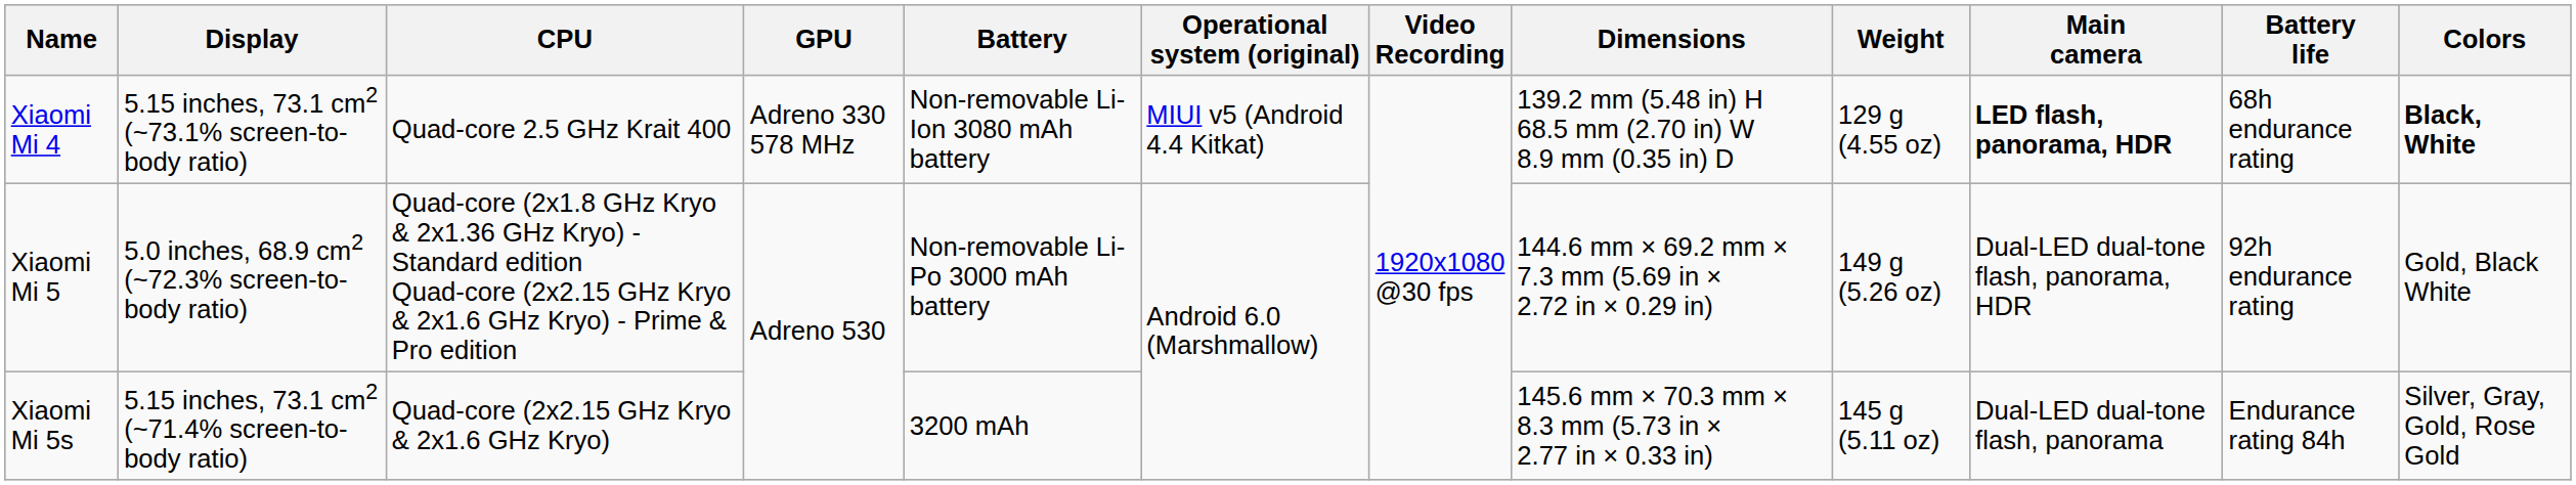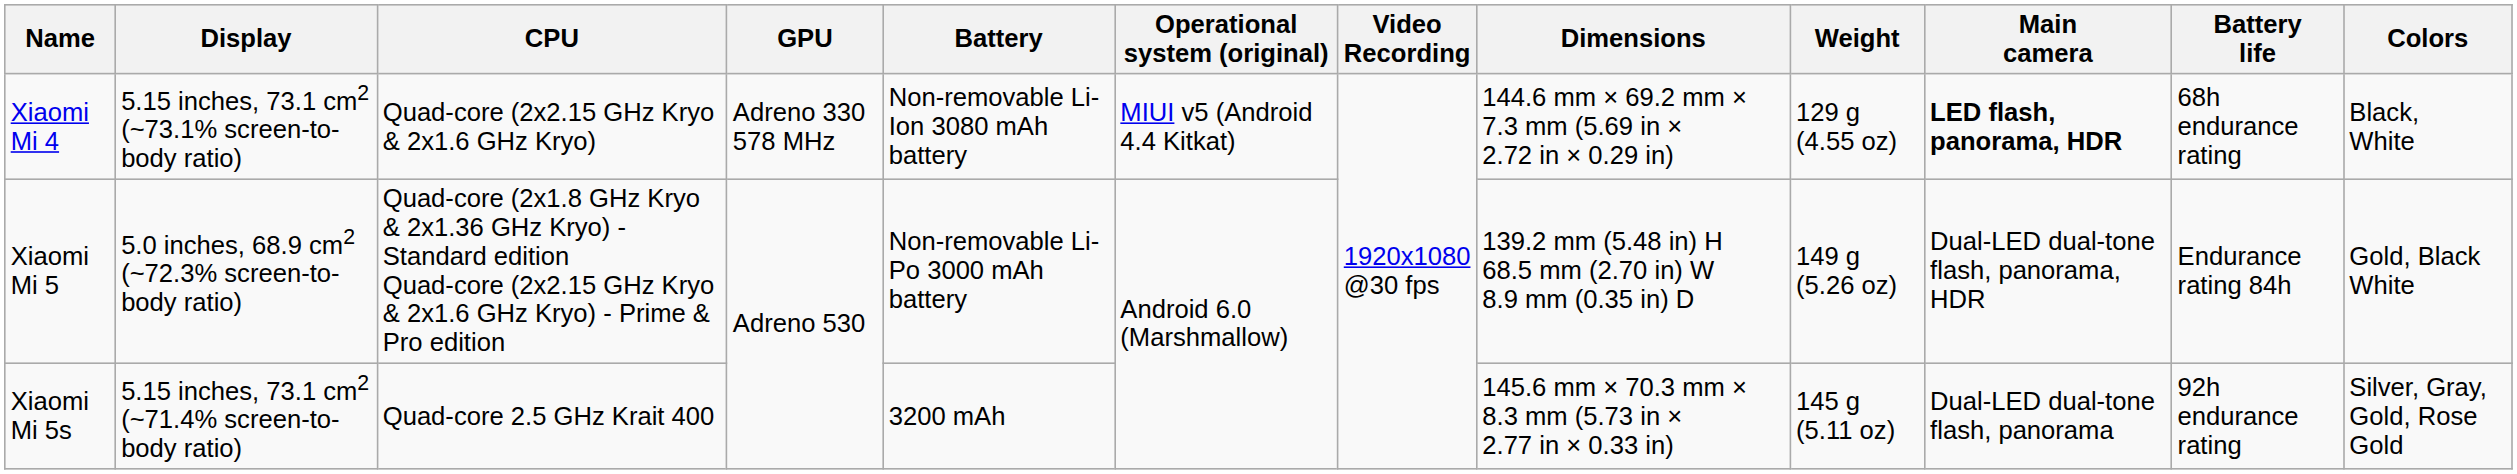Xiaomi Mi 4 | CPU: Quad-core 2.5 GHz Krait 400 -> Quad-core (2x2.15 GHz Kryo & 2x1.6 GHz Kryo)
Xiaomi Mi 4 | Dimensions: 139.2 mm (5.48 in) H 68.5 mm (2.70 in) W 8.9 mm (0.35 in) D -> 144.6 mm × 69.2 mm × 7.3 mm (5.69 in × 2.72 in × 0.29 in)
Xiaomi Mi 4 | Colors: bold -> normal
Xiaomi Mi 5 | Dimensions: 144.6 mm × 69.2 mm × 7.3 mm (5.69 in × 2.72 in × 0.29 in) -> 139.2 mm (5.48 in) H 68.5 mm (2.70 in) W 8.9 mm (0.35 in) D
Xiaomi Mi 5 | Battery life: 92h endurance rating -> Endurance rating 84h
Xiaomi Mi 5s | CPU: Quad-core (2x2.15 GHz Kryo & 2x1.6 GHz Kryo) -> Quad-core 2.5 GHz Krait 400
Xiaomi Mi 5s | Battery life: Endurance rating 84h -> 92h endurance rating
